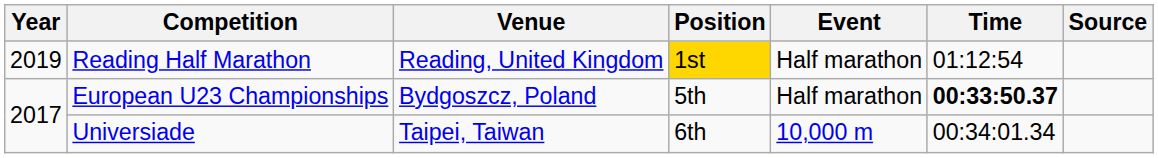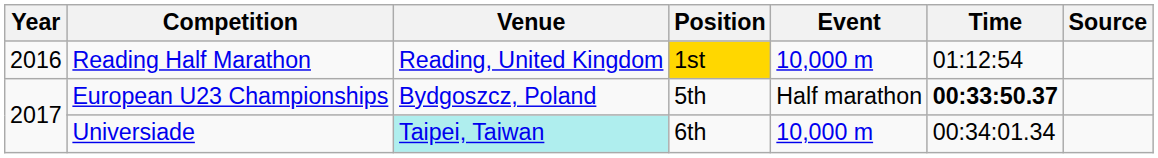Reading Half Marathon | Year: 2019 -> 2016
Reading Half Marathon | Event: Half marathon -> 10,000 m
Universiade | Venue: no background -> paleturquoise background
